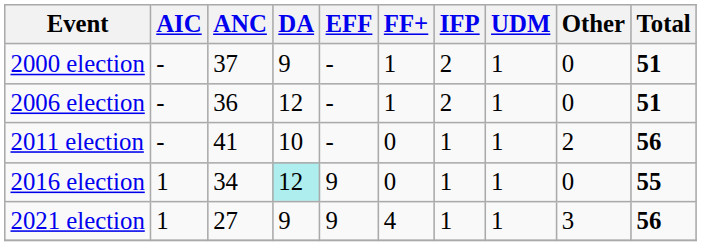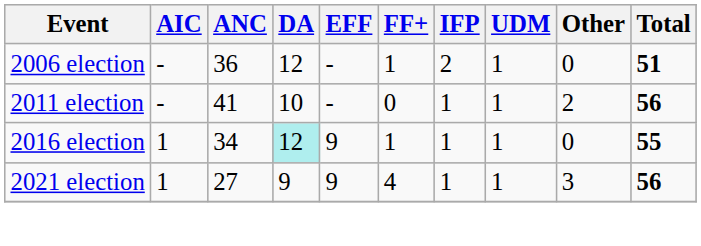- row: 2000 election | - | 37 | 9 | - | 1 | 2 | 1 | 0 | 51
2016 election | FF+: 0 -> 1
